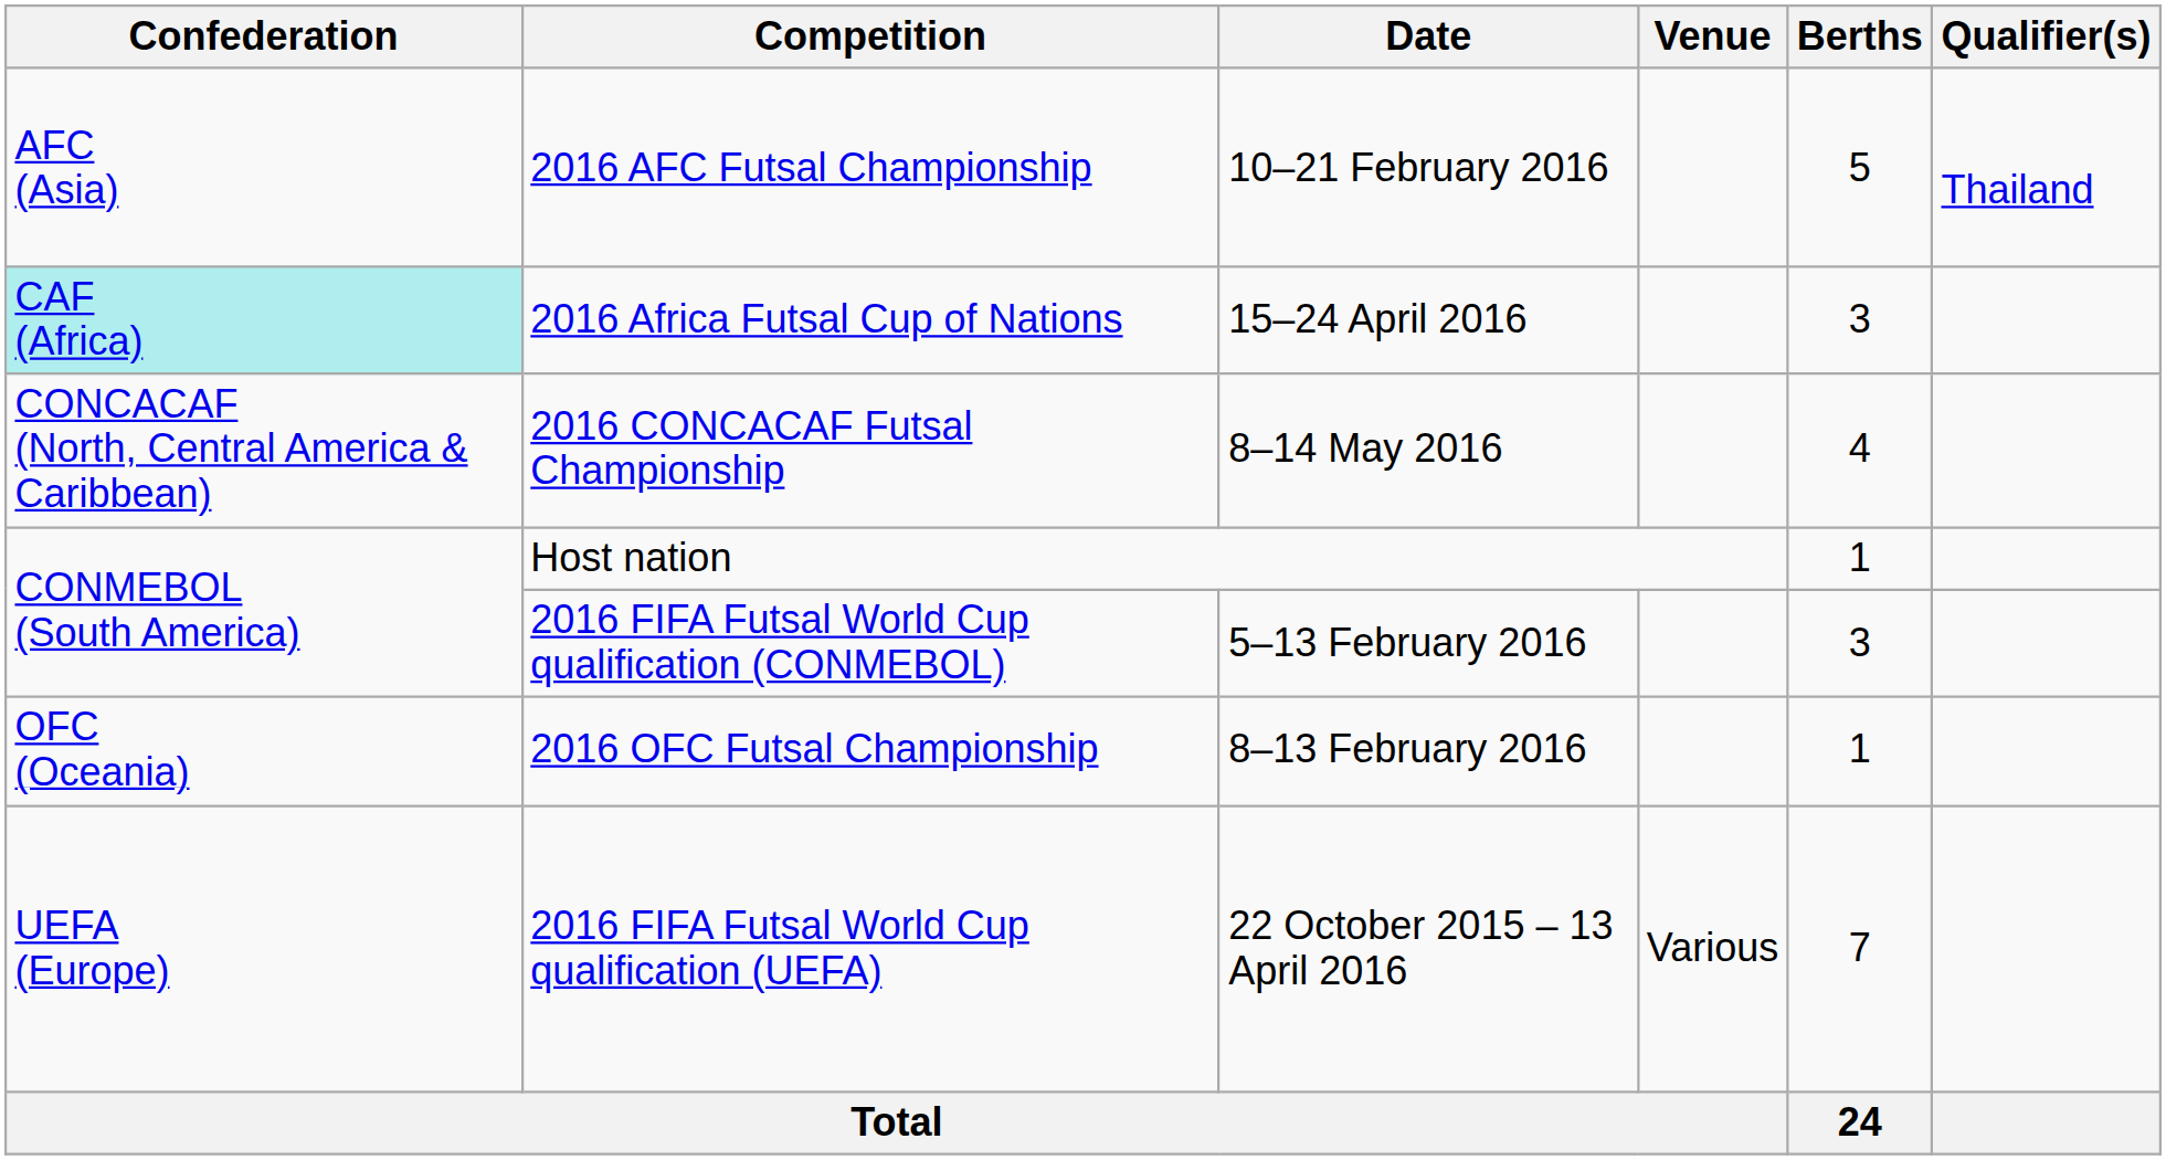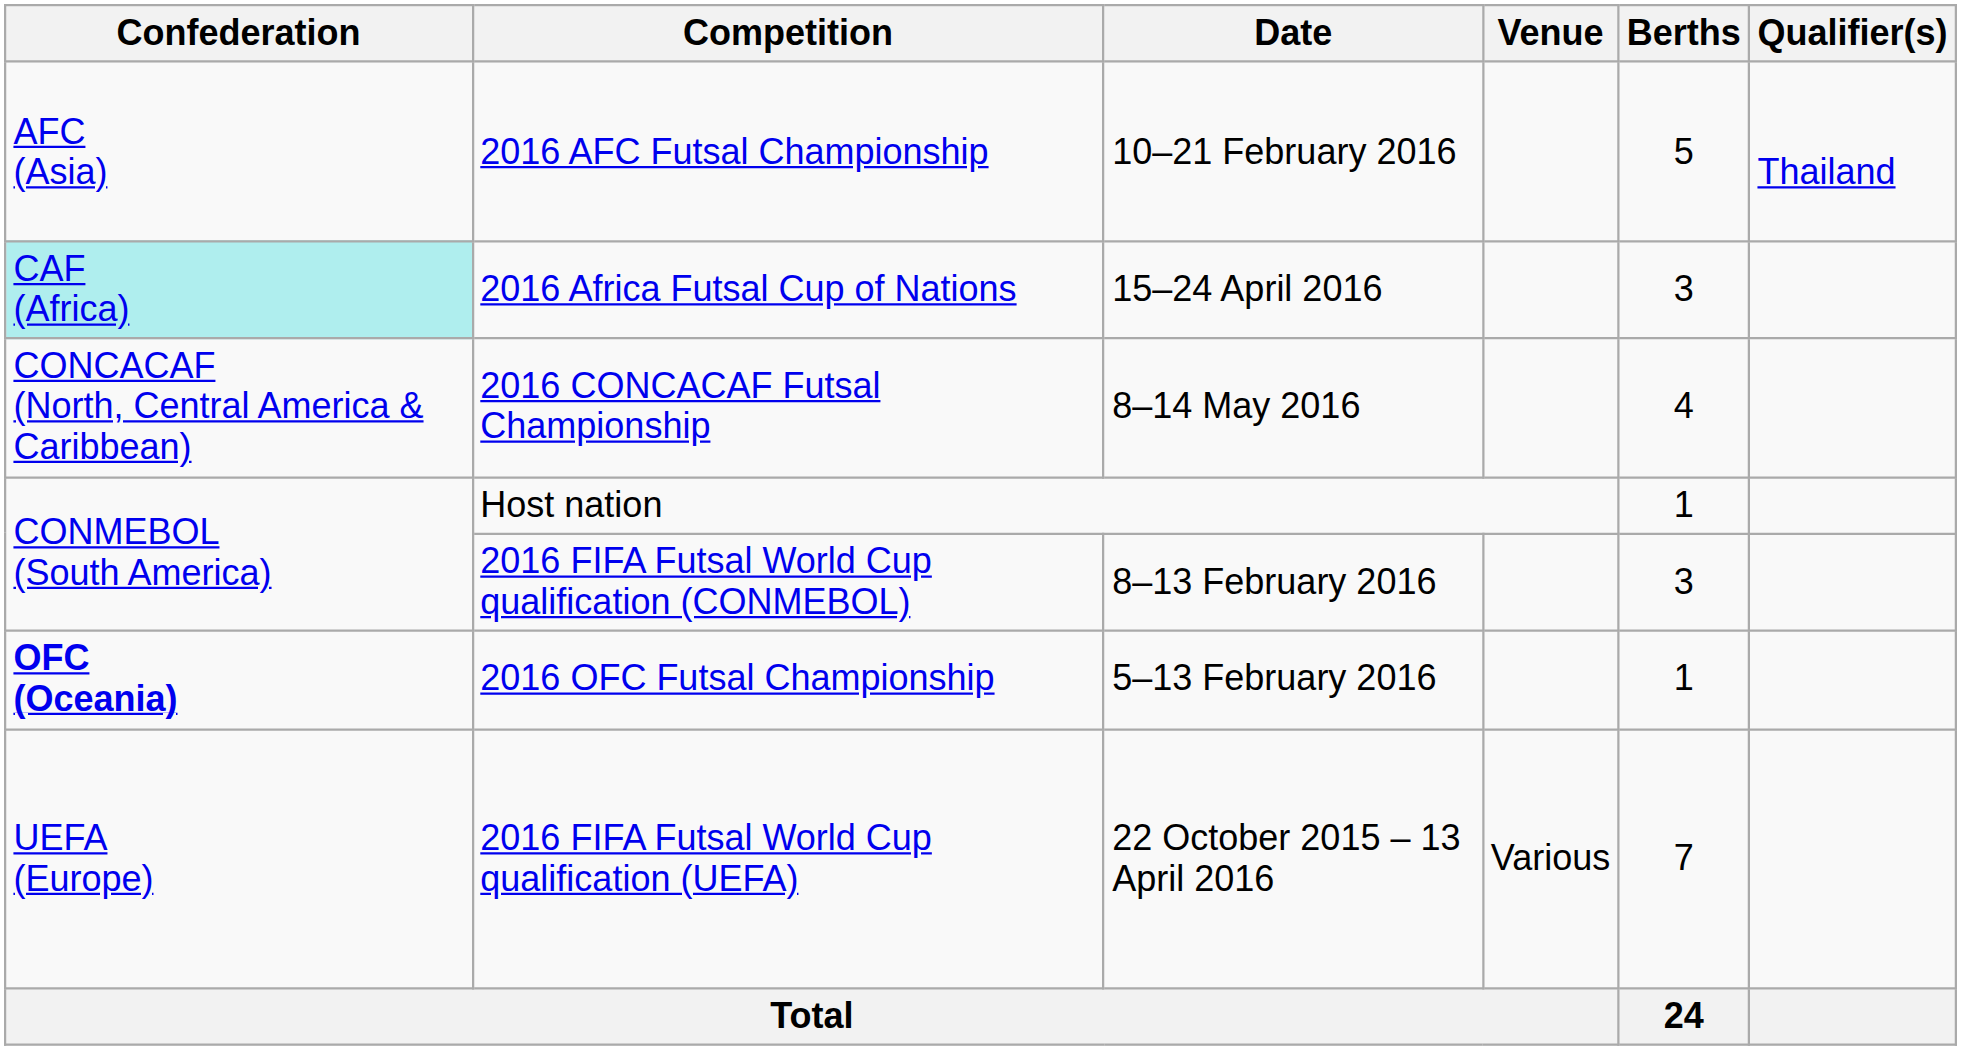2016 FIFA Futsal World Cup qualification (CONMEBOL) | Date: 5–13 February 2016 -> 8–13 February 2016
2016 OFC Futsal Championship | Confederation: normal -> bold
2016 OFC Futsal Championship | Date: 8–13 February 2016 -> 5–13 February 2016
